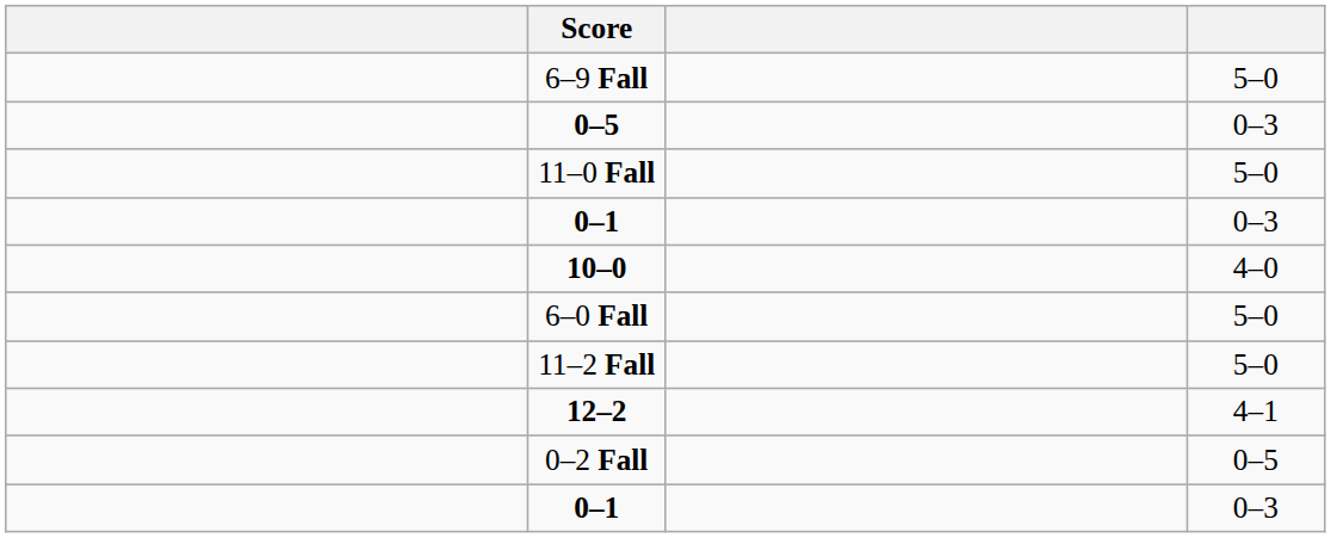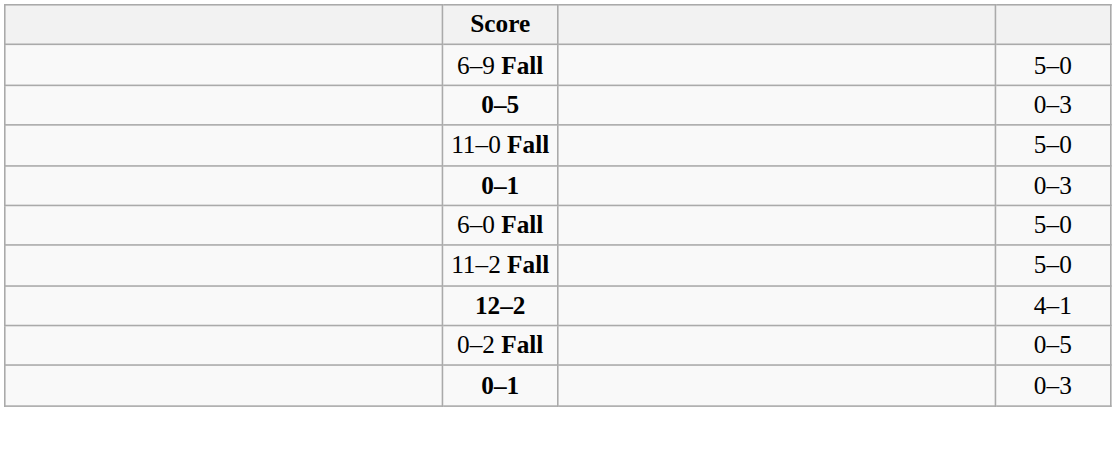- row: 10–0 | 4–0
